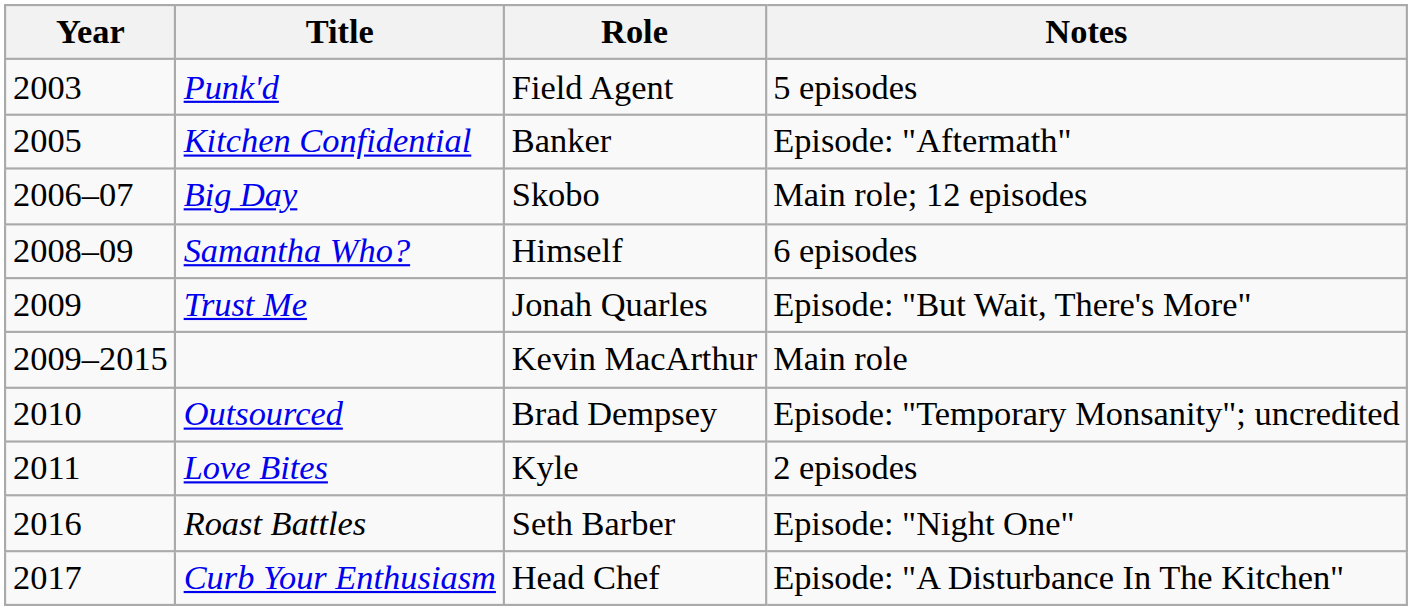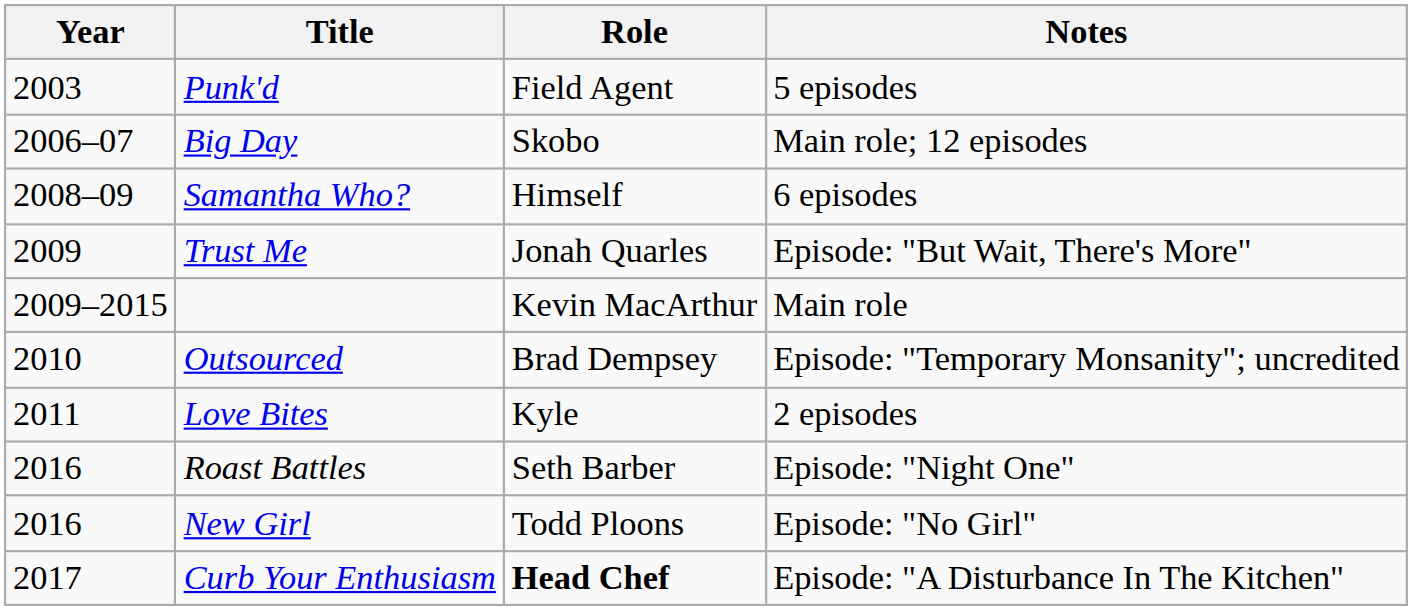- row: 2005 | Kitchen Confidential | Banker | Episode: "Aftermath"
+ row: 2016 | New Girl | Todd Ploons | Episode: "No Girl"
Curb Your Enthusiasm | Role: normal -> bold
